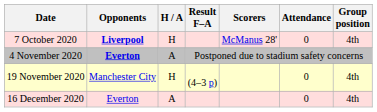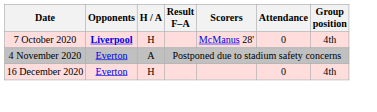4 November 2020 | Opponents: bold -> normal
- row: 19 November 2020 | Manchester City | H | (4–3 p) | 0 | 4th
16 December 2020 | H / A: A -> H
